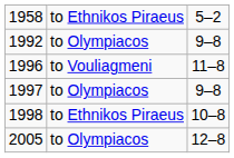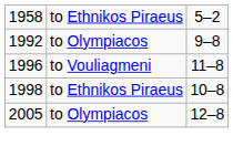- row: 1997 | to Olympiacos | 9–8
